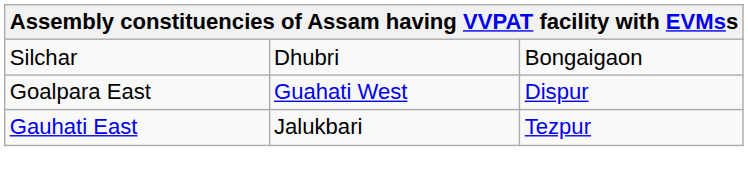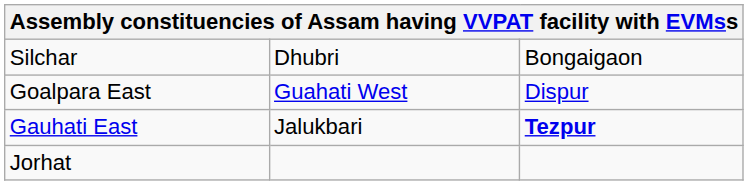Gauhati East | column 3: normal -> bold
+ row: Jorhat
